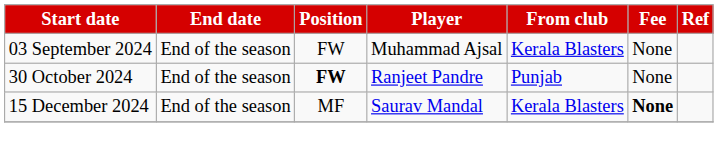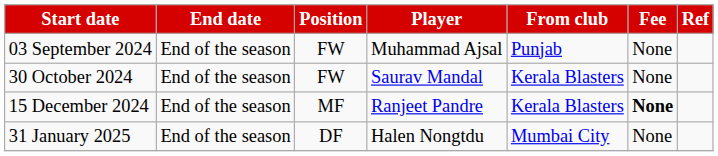03 September 2024 | From club: Kerala Blasters -> Punjab
30 October 2024 | Position: bold -> normal
30 October 2024 | Player: Ranjeet Pandre -> Saurav Mandal
30 October 2024 | From club: Punjab -> Kerala Blasters
15 December 2024 | Player: Saurav Mandal -> Ranjeet Pandre
+ row: 31 January 2025 | End of the season | DF | Halen Nongtdu | Mumbai City | None
